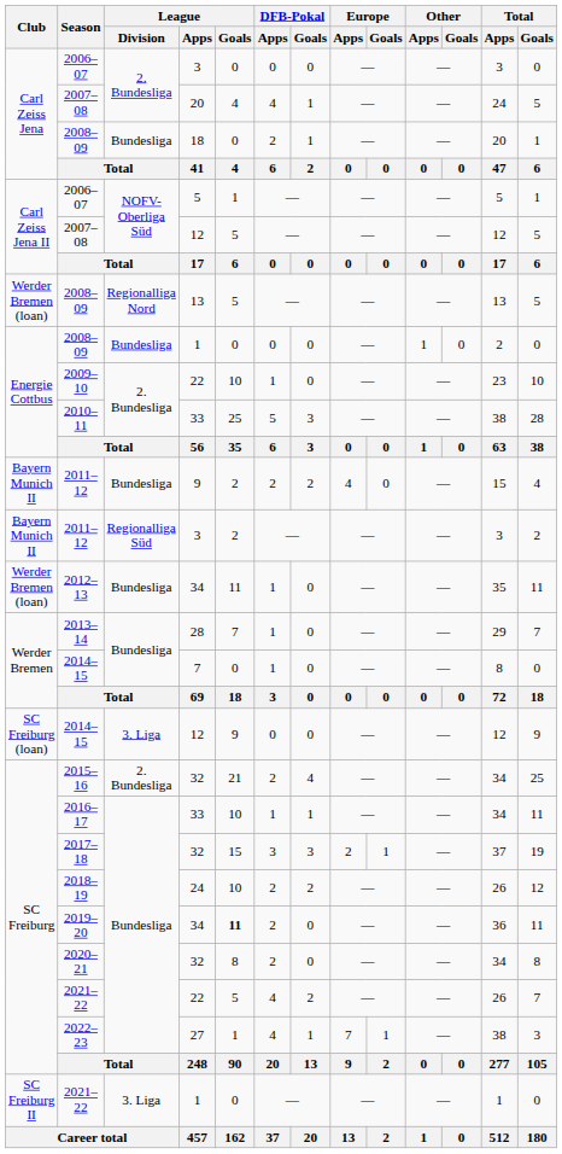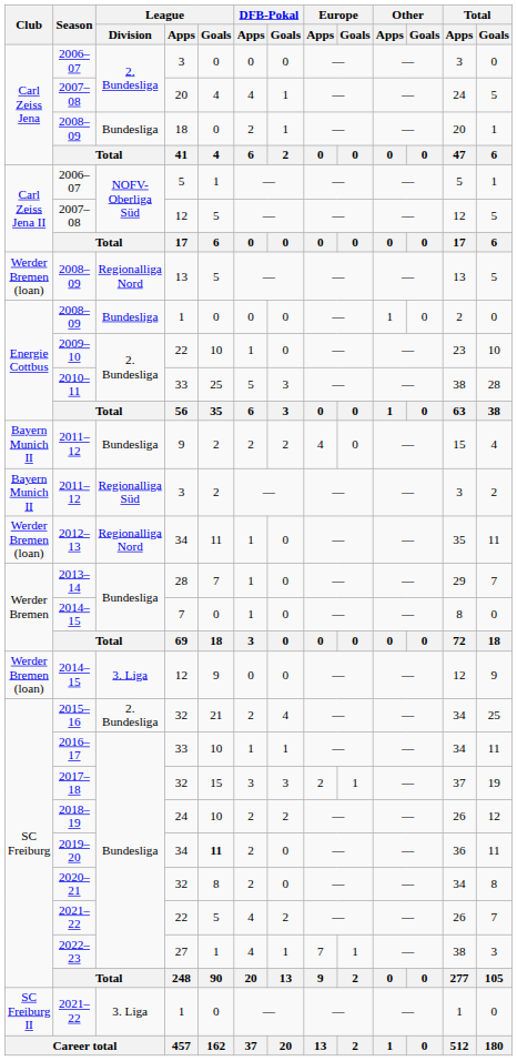2012–13 | League / Division: Bundesliga -> Regionalliga Nord
2014–15 / 12 | Club: SC Freiburg (loan) -> Werder Bremen (loan)
